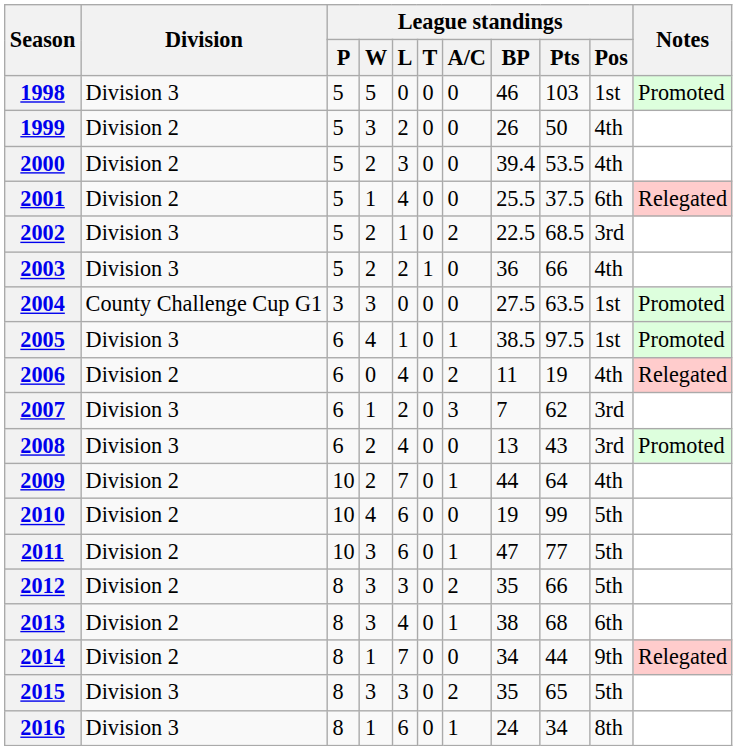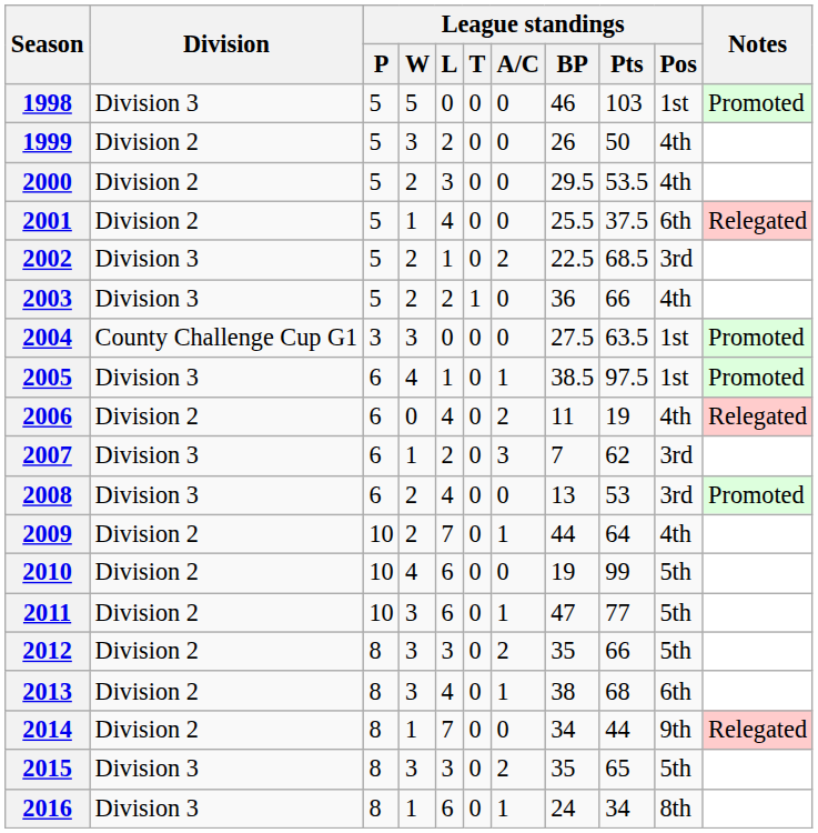2000 | League standings / BP: 39.4 -> 29.5
2008 | League standings / Pts: 43 -> 53
